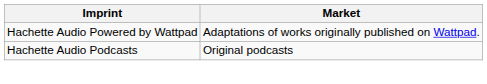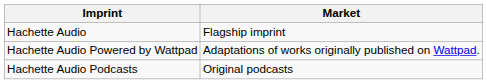+ row: Hachette Audio | Flagship imprint
